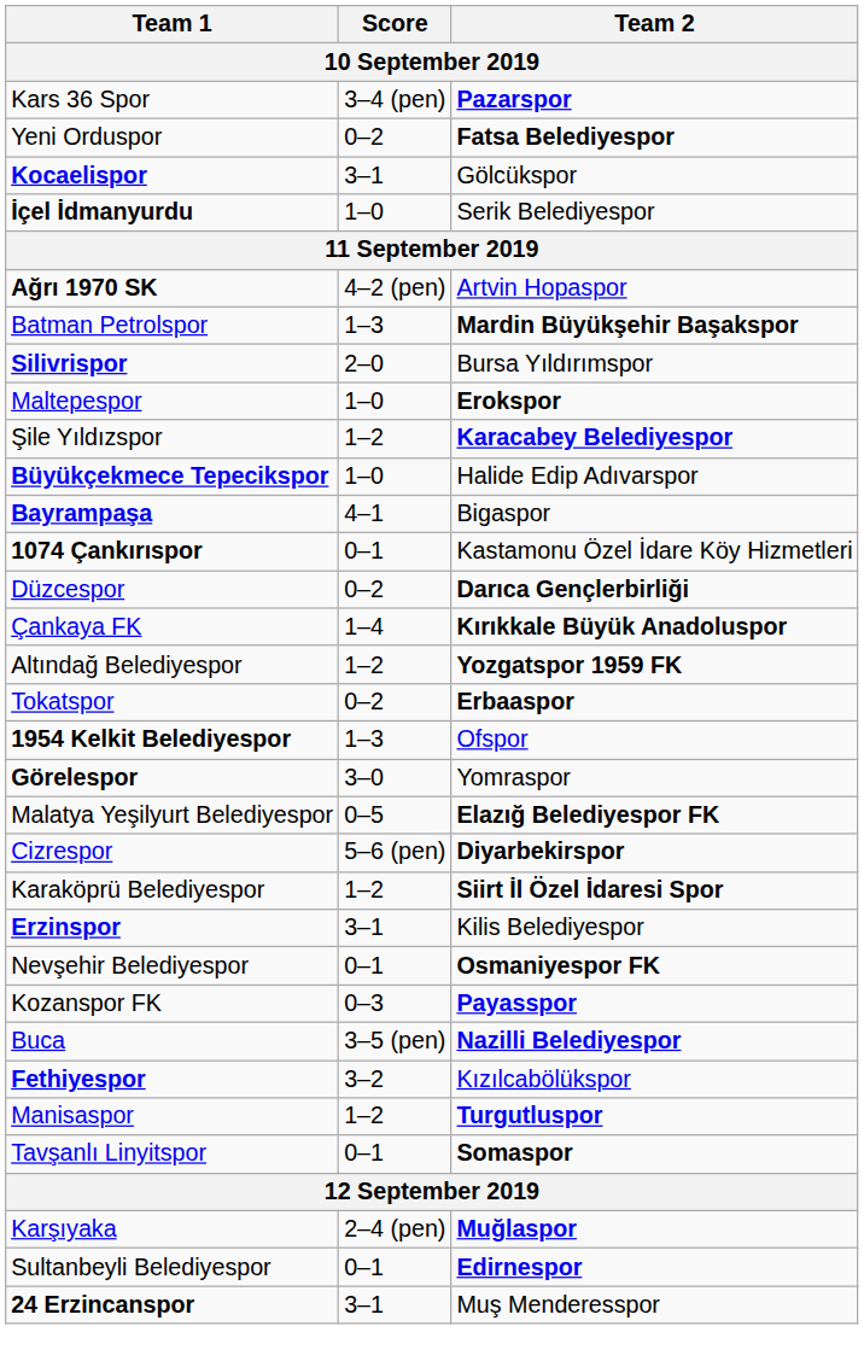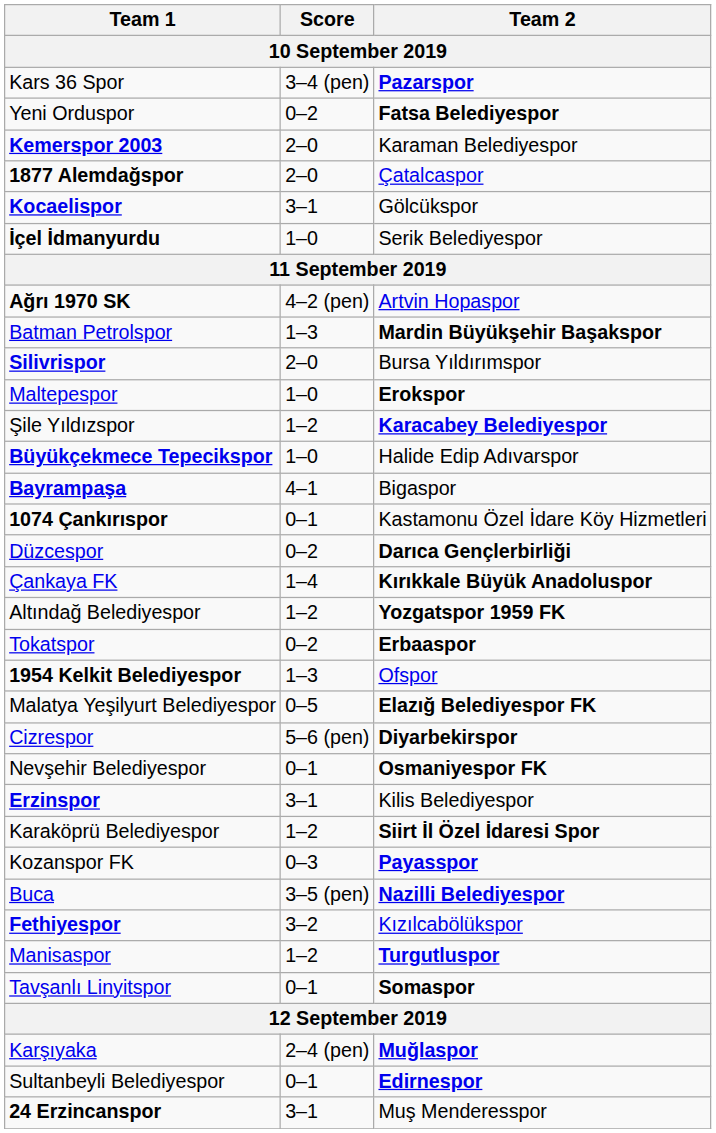+ row: Kemerspor 2003 | 2–0 | Karaman Belediyespor
+ row: 1877 Alemdağspor | 2–0 | Çatalcaspor
- row: Görelespor | 3–0 | Yomraspor
rows swapped: Karaköprü Belediyespor <-> Nevşehir Belediyespor
